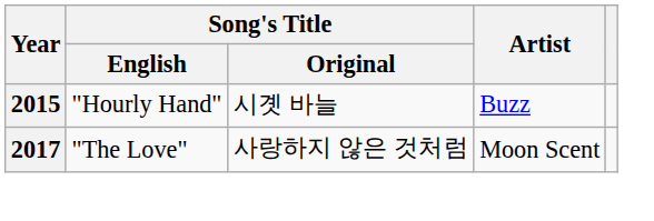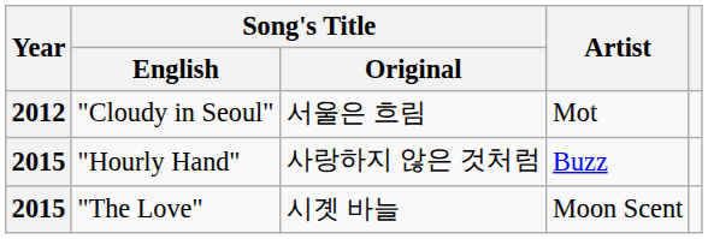+ row: 2012 | "Cloudy in Seoul" | 서울은 흐림 | Mot
"Hourly Hand" | Song's Title / Original: 시곗 바늘 -> 사랑하지 않은 것처럼
"The Love" | Year: 2017 -> 2015
"The Love" | Song's Title / Original: 사랑하지 않은 것처럼 -> 시곗 바늘
